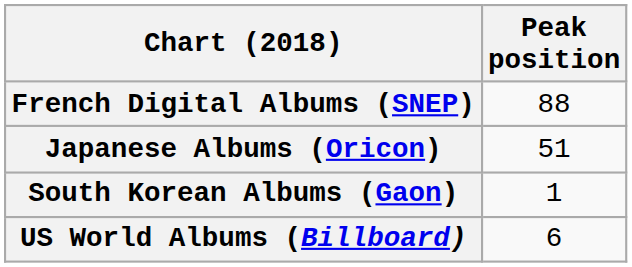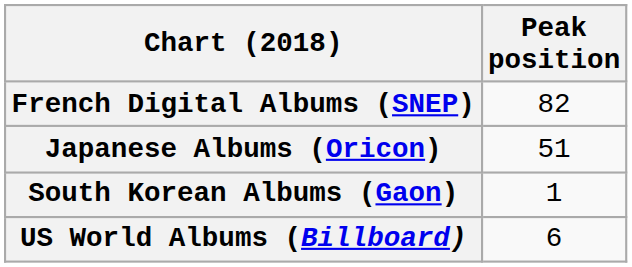French Digital Albums (SNEP) | Peak position: 88 -> 82
